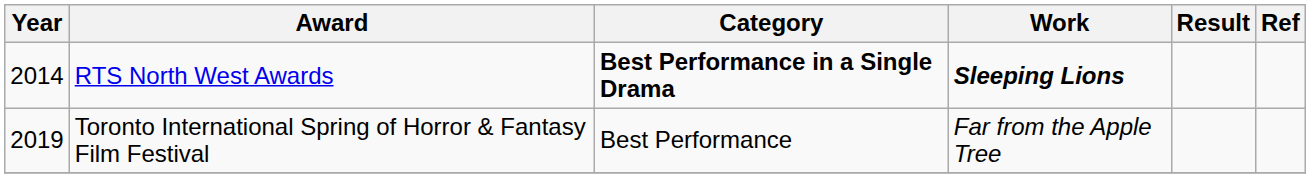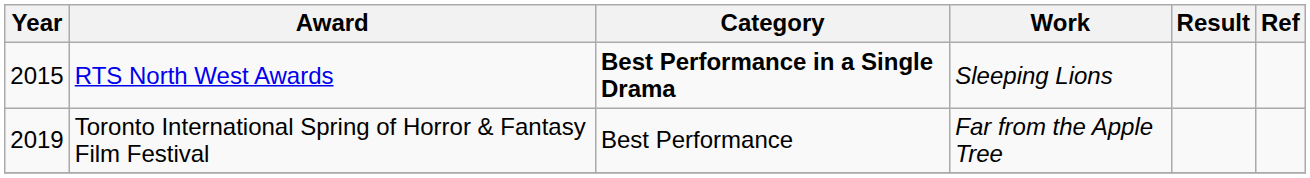RTS North West Awards | Year: 2014 -> 2015
RTS North West Awards | Work: bold -> normal
